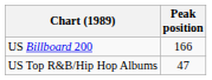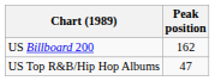US Billboard 200 | Peak position: 166 -> 162
